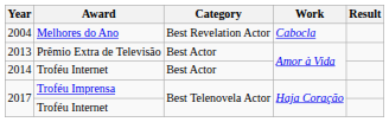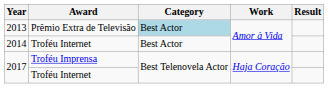- row: 2004 | Melhores do Ano | Best Revelation Actor | Cabocla
2013 | Category: no background -> lightblue background
